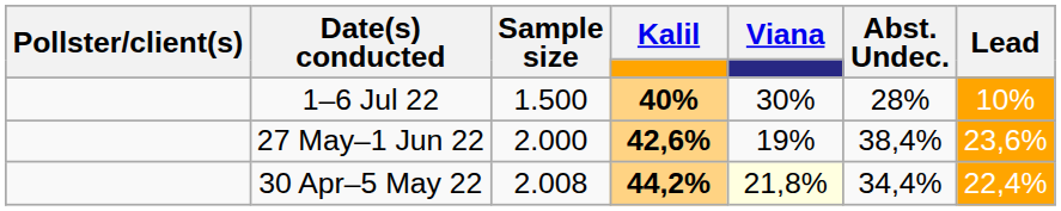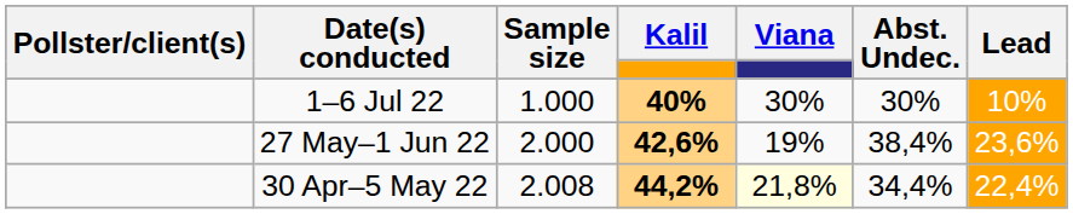1–6 Jul 22 | Sample size: 1.500 -> 1.000
1–6 Jul 22 | Abst. Undec.: 28% -> 30%
